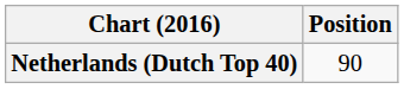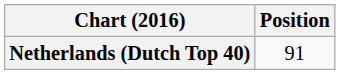Netherlands (Dutch Top 40) | Position: 90 -> 91
